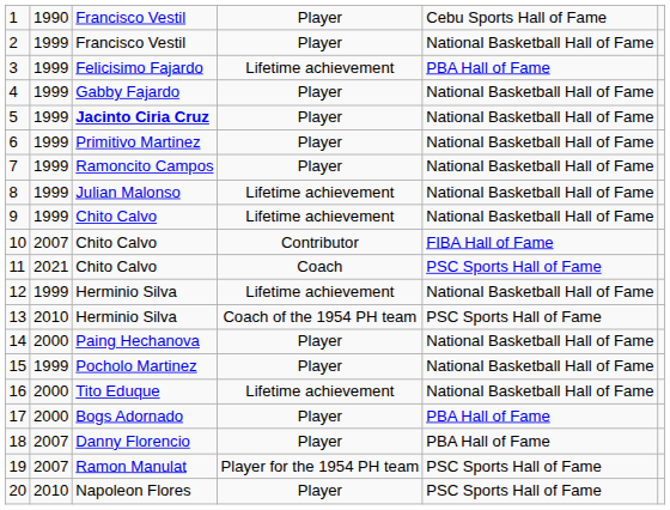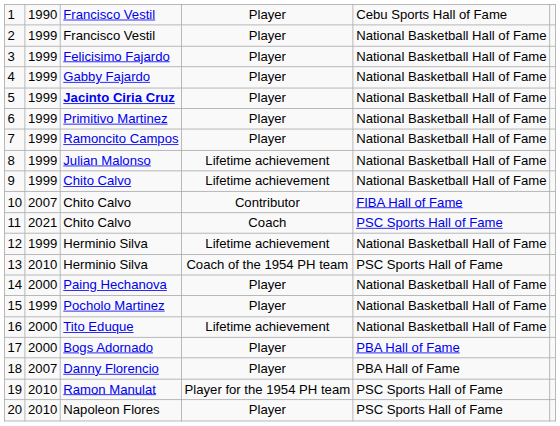3 | column 4: Lifetime achievement -> Player
3 | column 5: PBA Hall of Fame -> National Basketball Hall of Fame
19 | column 2: 2007 -> 2010
